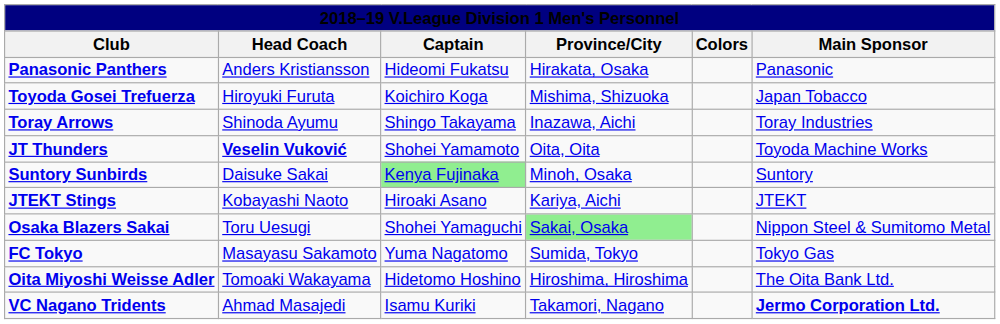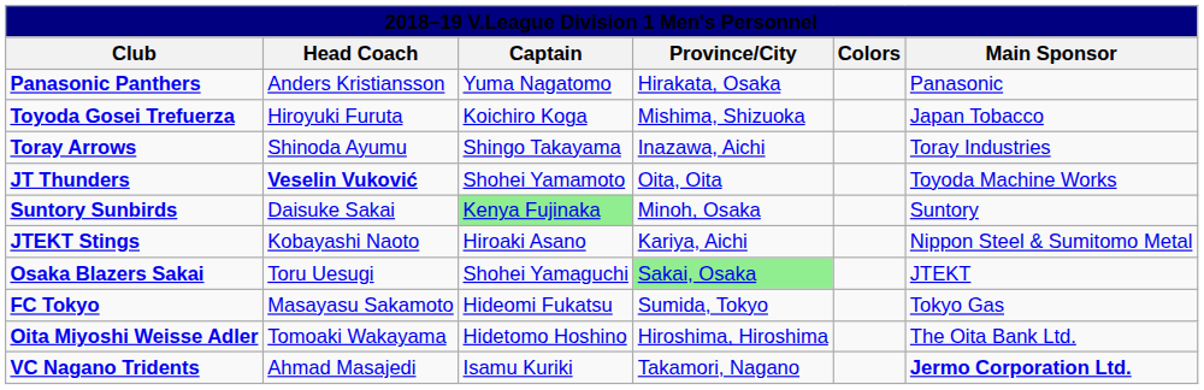Panasonic Panthers | Captain: Hideomi Fukatsu -> Yuma Nagatomo
JTEKT Stings | Main Sponsor: JTEKT -> Nippon Steel & Sumitomo Metal
Osaka Blazers Sakai | Main Sponsor: Nippon Steel & Sumitomo Metal -> JTEKT
FC Tokyo | Captain: Yuma Nagatomo -> Hideomi Fukatsu
